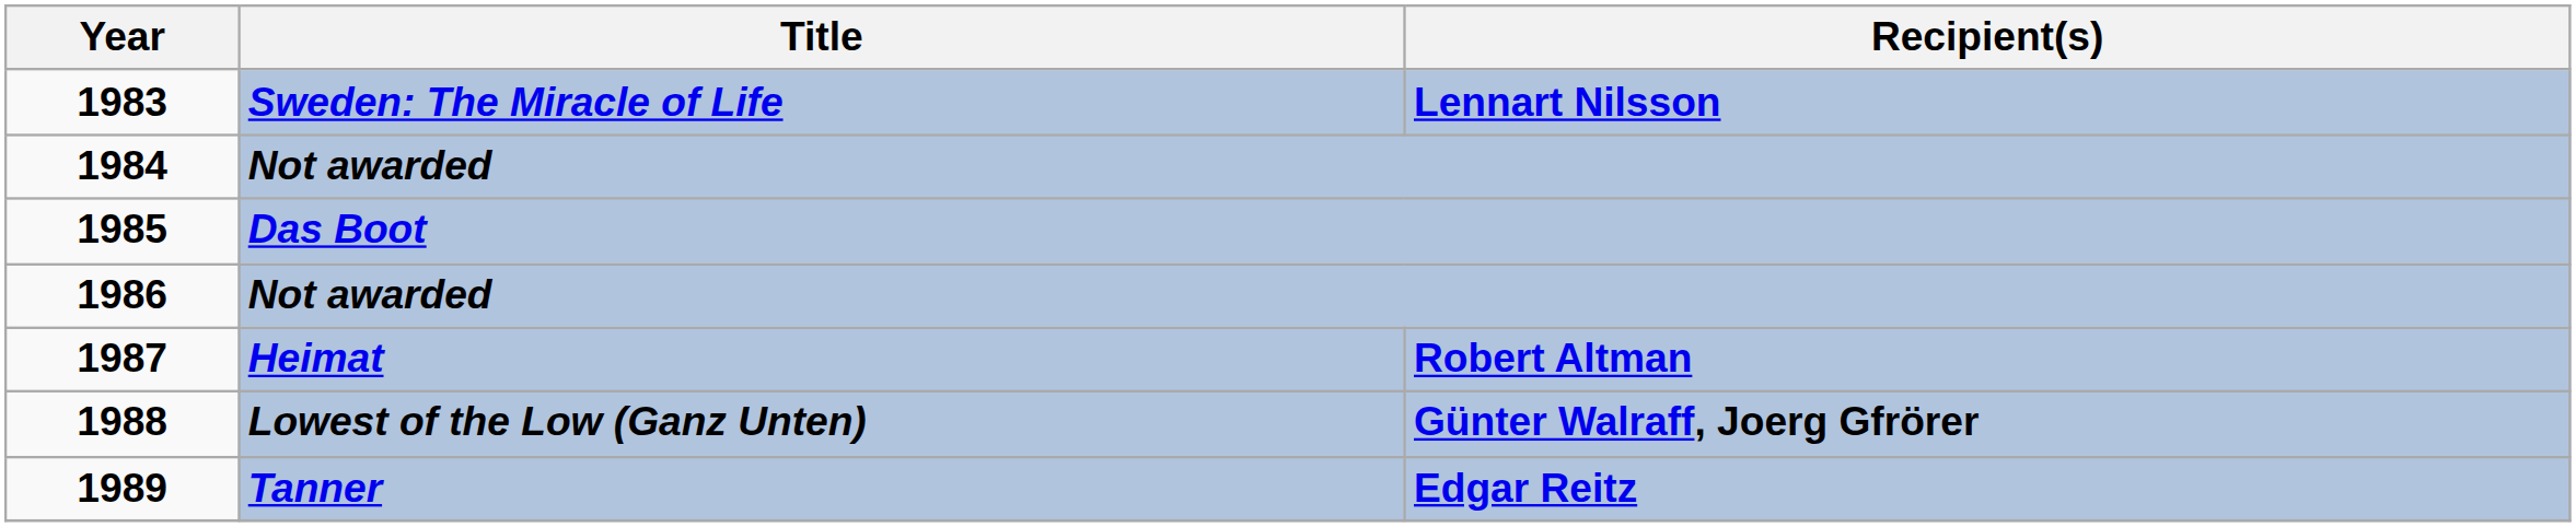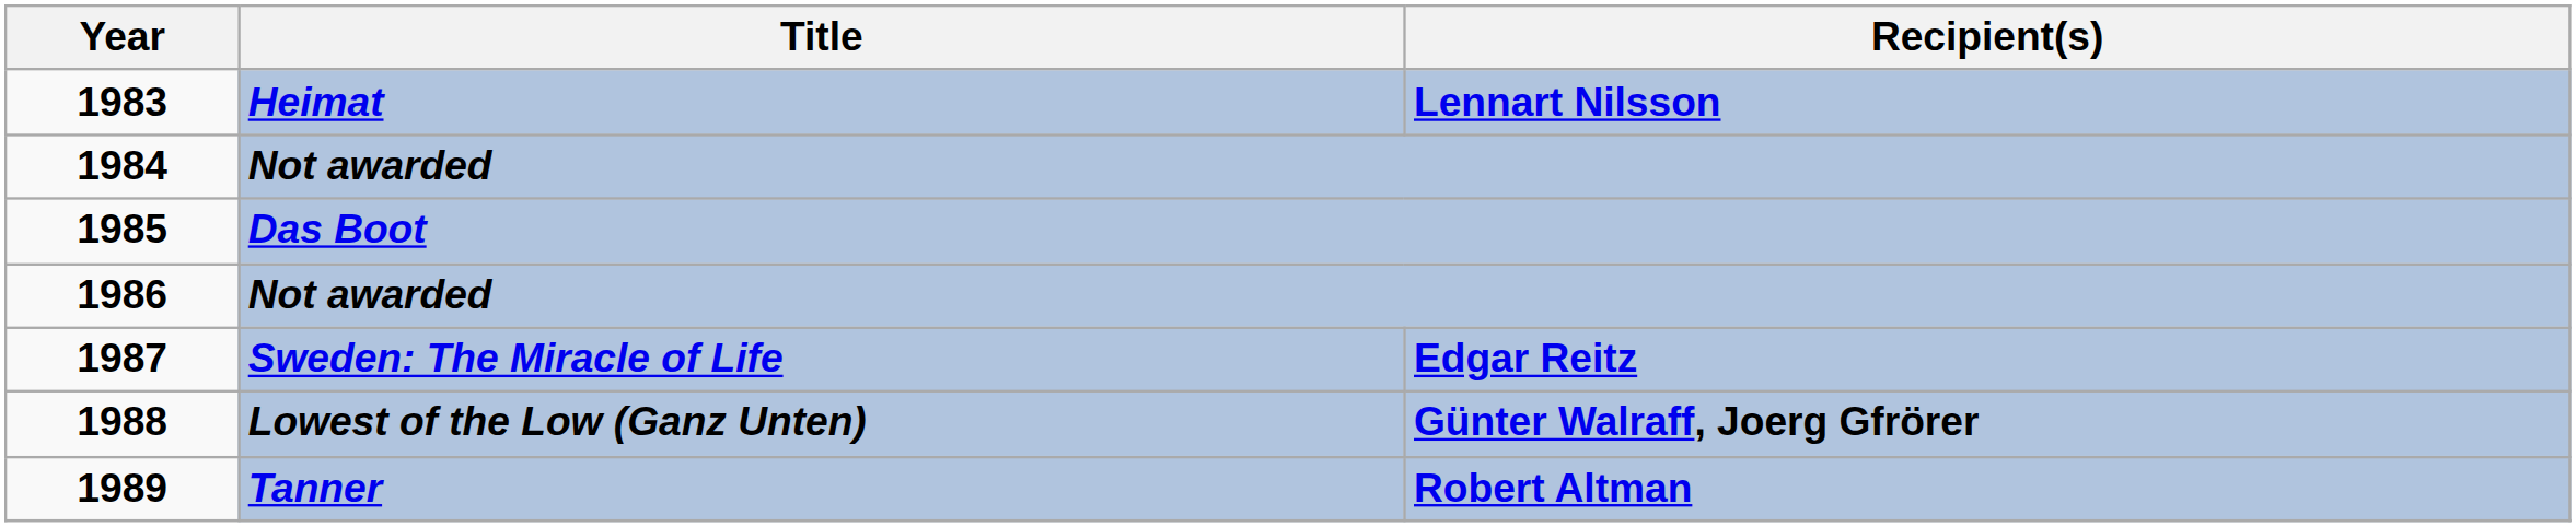1983 | Title: Sweden: The Miracle of Life -> Heimat
1987 | Title: Heimat -> Sweden: The Miracle of Life
1987 | Recipient(s): Robert Altman -> Edgar Reitz
1989 | Recipient(s): Edgar Reitz -> Robert Altman
